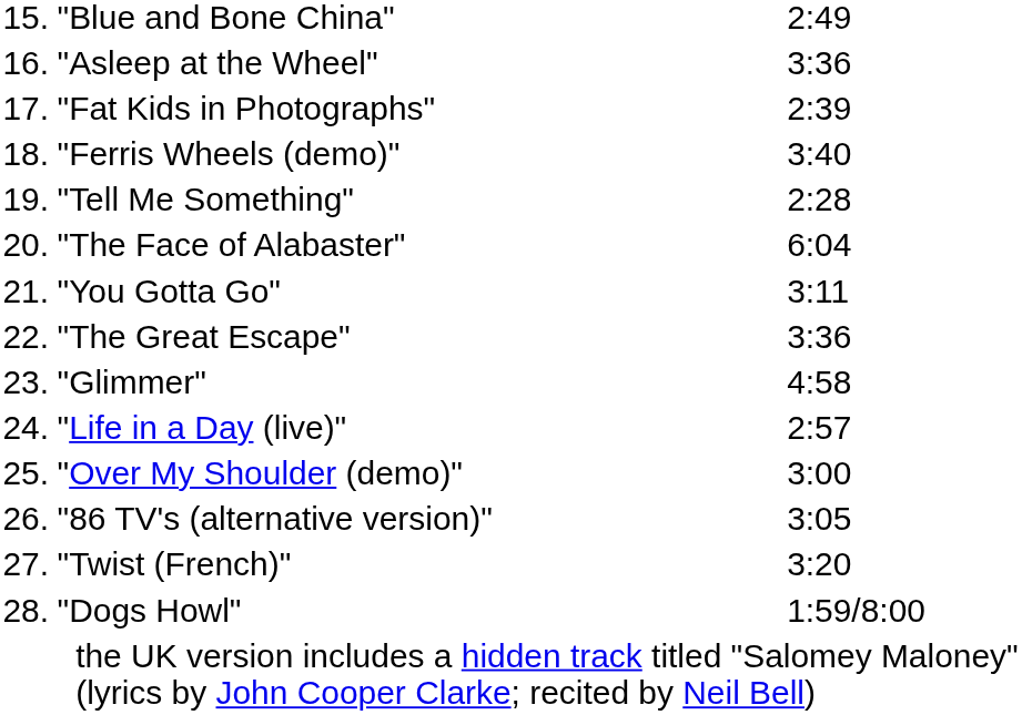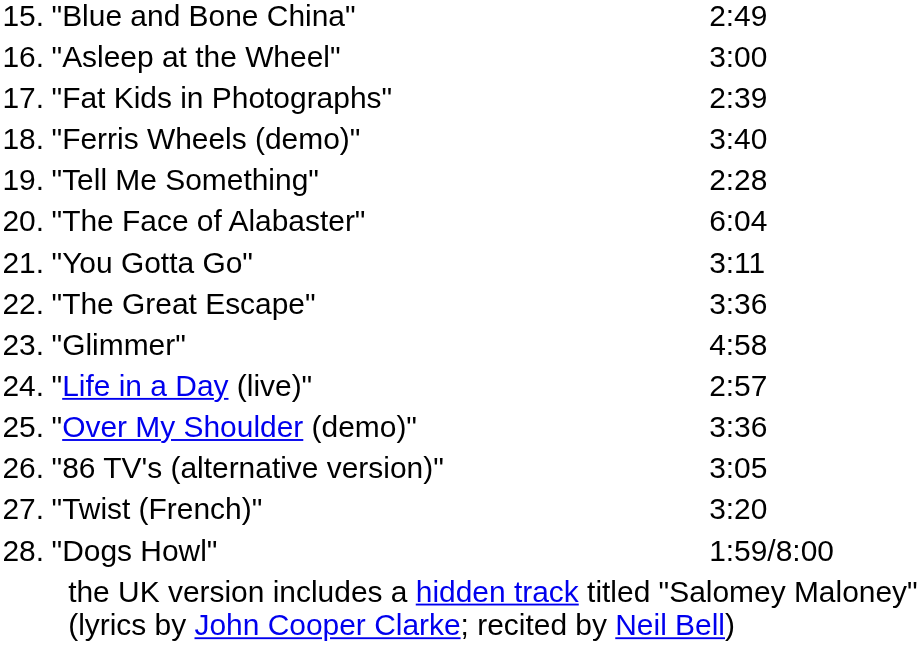"Asleep at the Wheel" | column 3: 3:36 -> 3:00
"Over My Shoulder (demo)" | column 3: 3:00 -> 3:36
